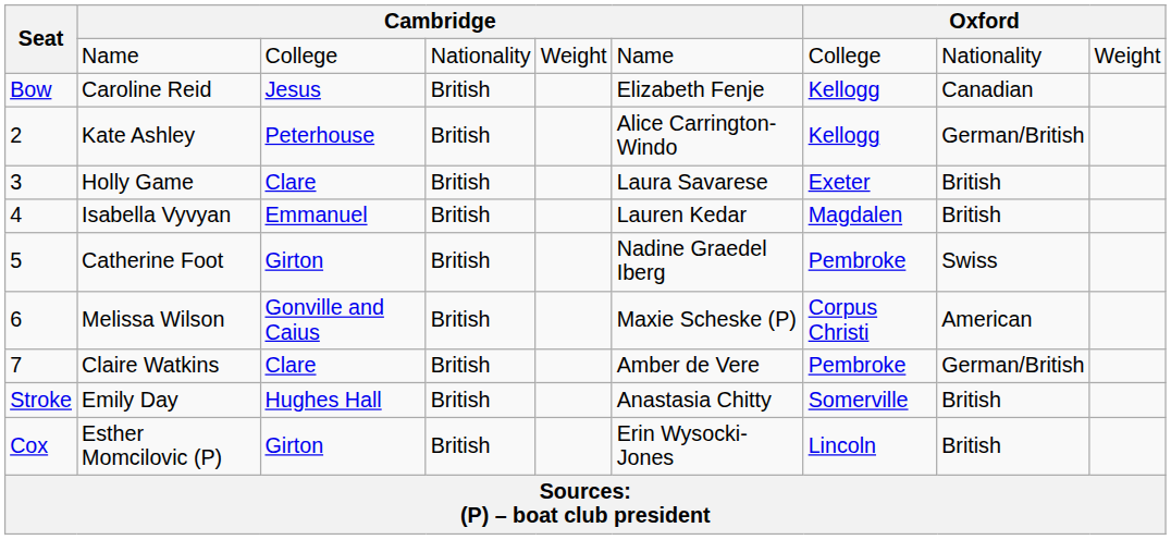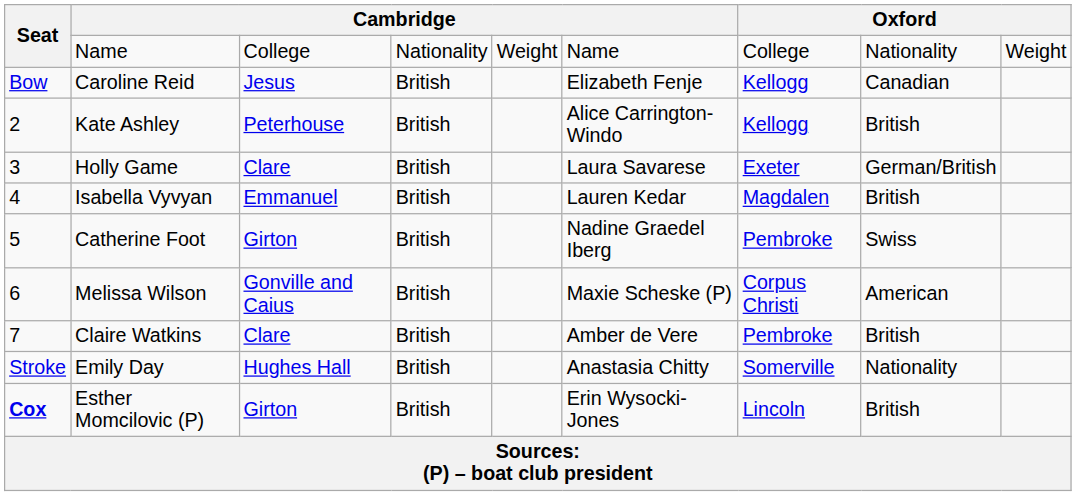Kate Ashley | column 8: German/British -> British
Holly Game | column 8: British -> German/British
Claire Watkins | column 8: German/British -> British
Emily Day | column 8: British -> Nationality
Esther Momcilovic (P) | Seat: normal -> bold
